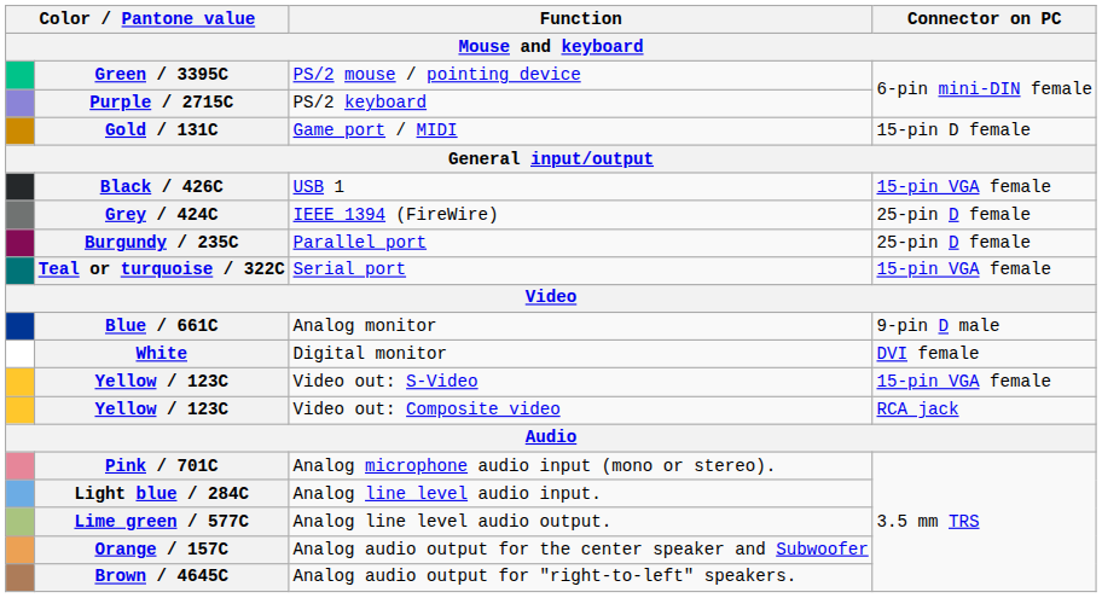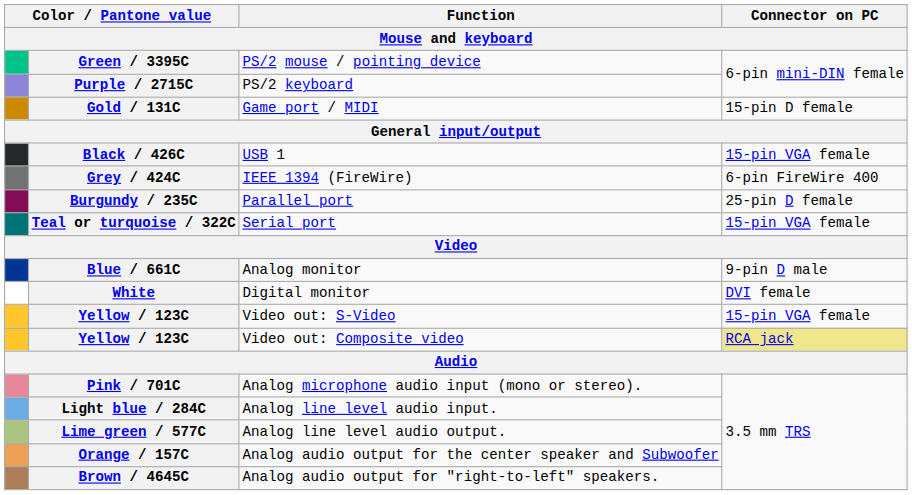Grey / 424C | Connector on PC: 25-pin D female -> 6-pin FireWire 400
Yellow / 123C / Video out: Composite video | Connector on PC: no background -> khaki background
